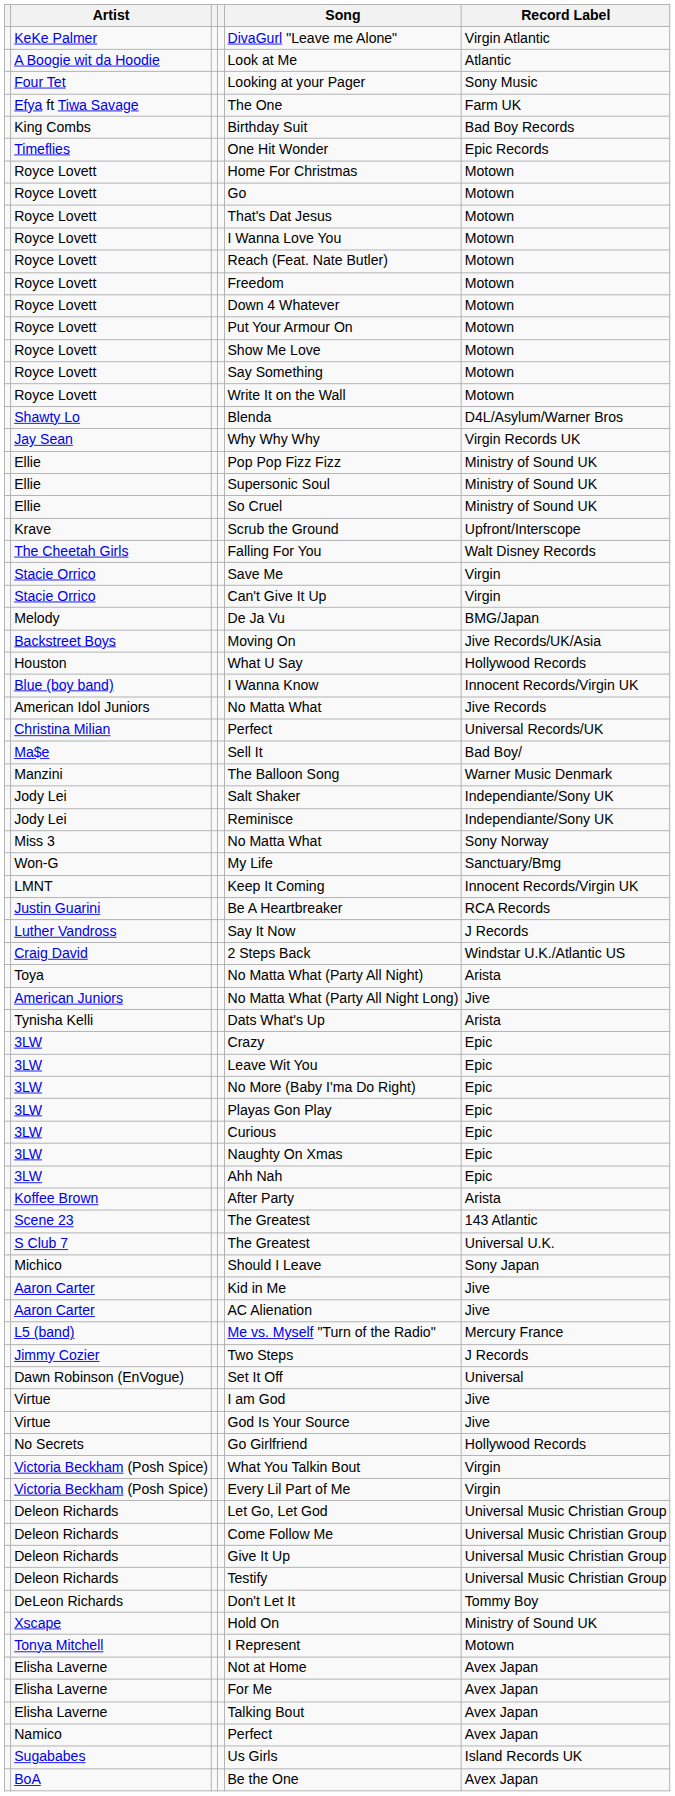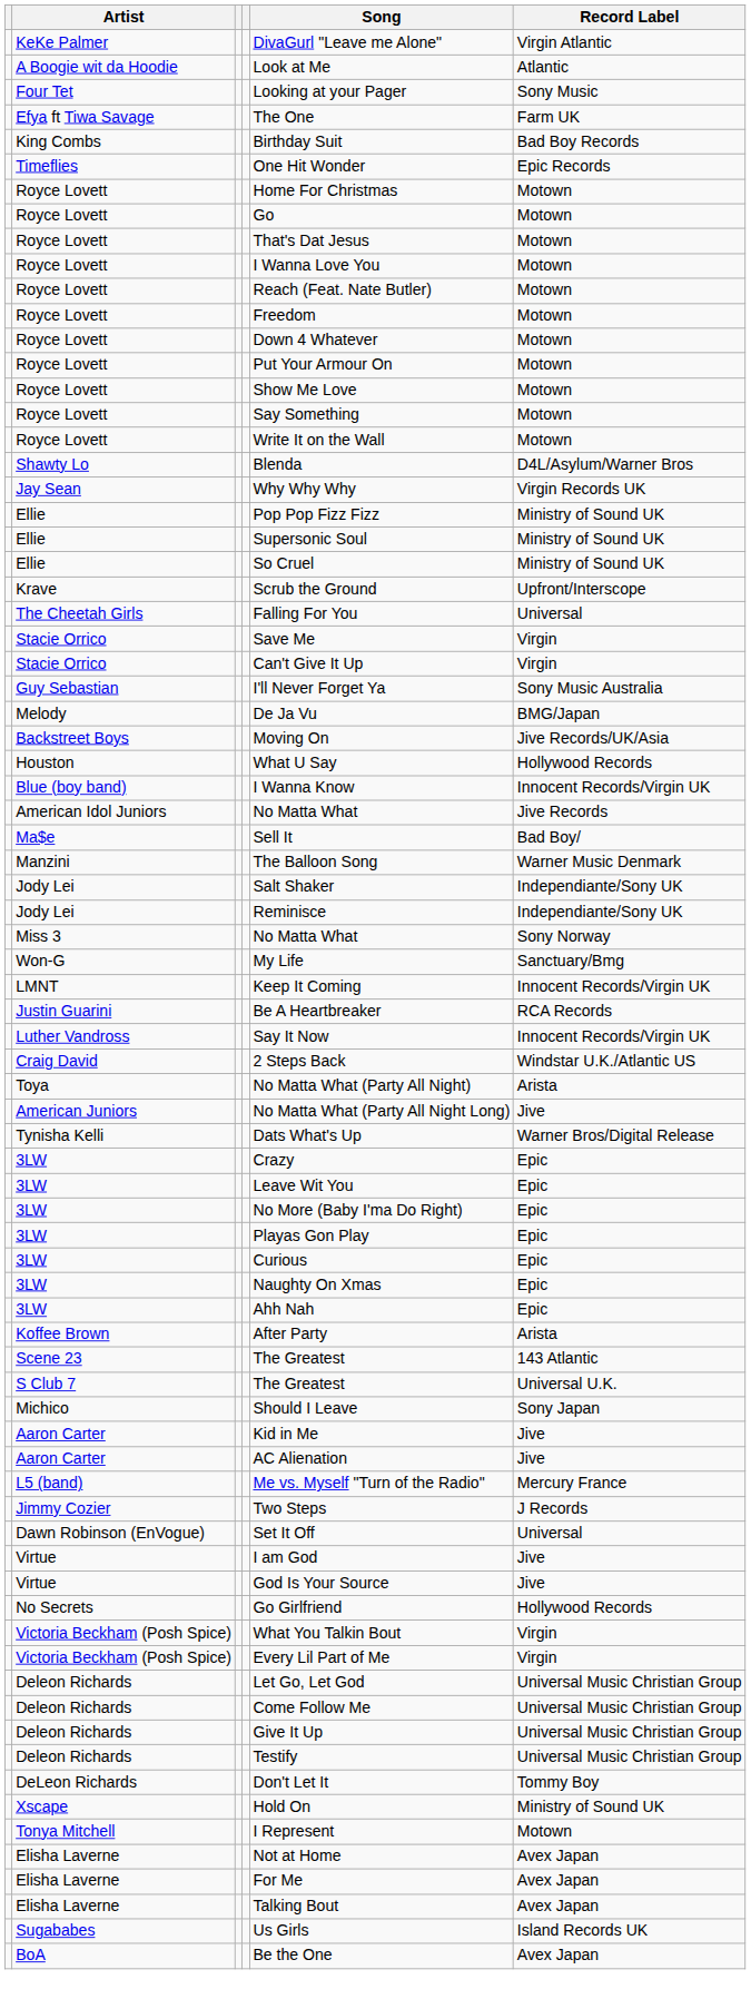The Cheetah Girls | Record Label: Walt Disney Records -> Universal
+ row: Guy Sebastian | I'll Never Forget Ya | Sony Music Australia
- row: Christina Milian | Perfect | Universal Records/UK
Luther Vandross | Record Label: J Records -> Innocent Records/Virgin UK
Tynisha Kelli | Record Label: Arista -> Warner Bros/Digital Release
- row: Namico | Perfect | Avex Japan
